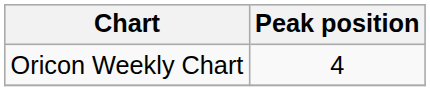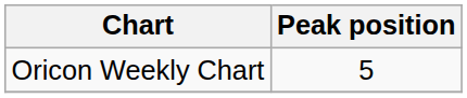Oricon Weekly Chart | Peak position: 4 -> 5
